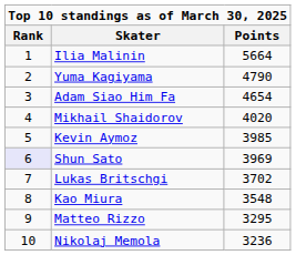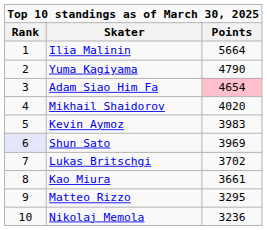Adam Siao Him Fa | Points: no background -> pink background
Kevin Aymoz | Points: 3985 -> 3983
Kao Miura | Points: 3548 -> 3661
